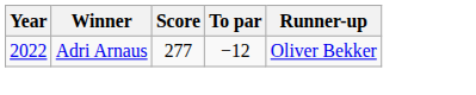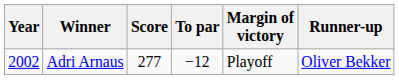+ column: Margin of victory | Playoff
Adri Arnaus | Year: 2022 -> 2002
